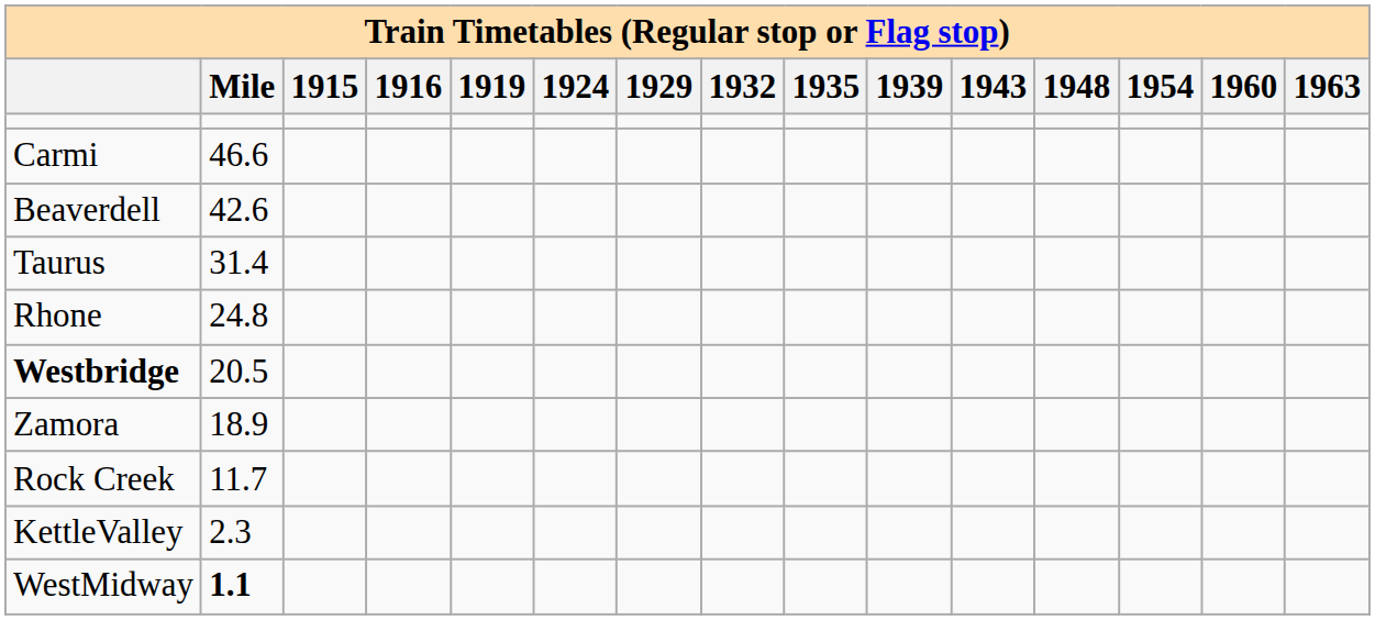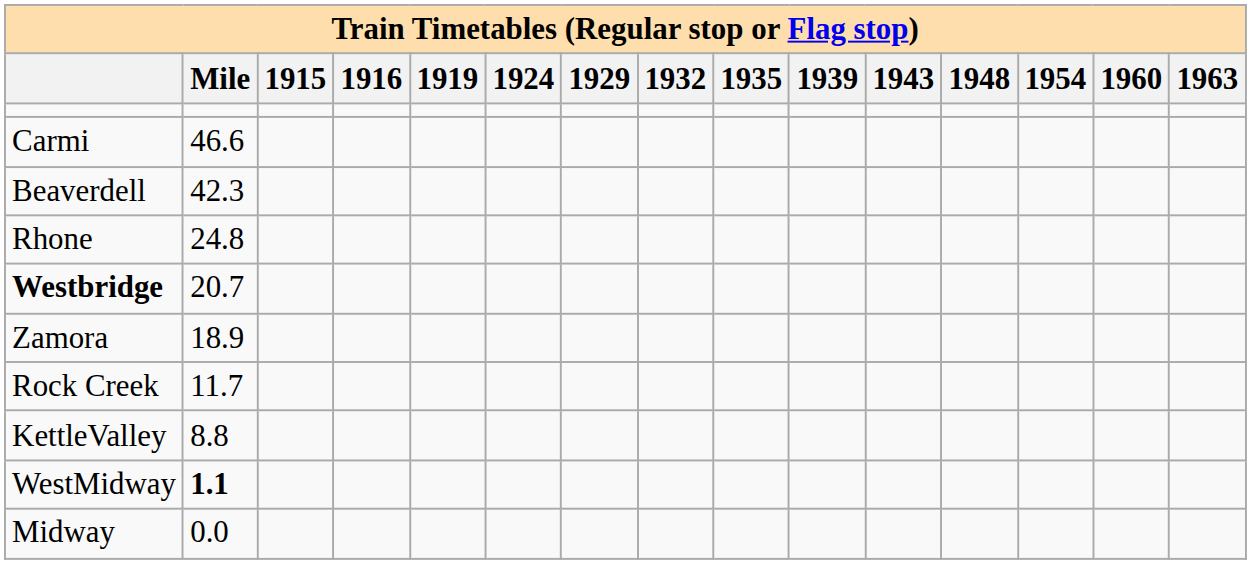Beaverdell | Mile: 42.6 -> 42.3
- row: Taurus | 31.4
Westbridge | Mile: 20.5 -> 20.7
KettleValley | Mile: 2.3 -> 8.8
+ row: Midway | 0.0
